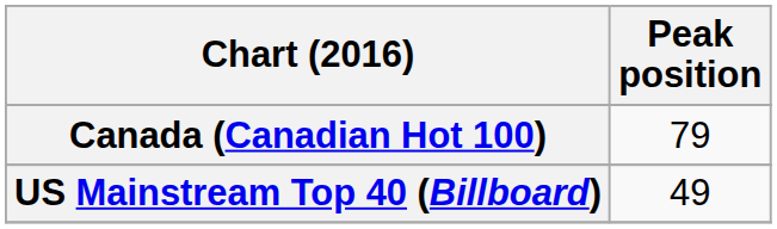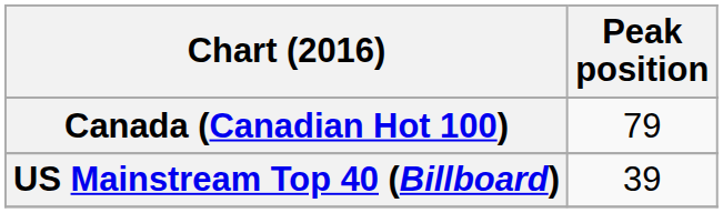US Mainstream Top 40 (Billboard) | Peak position: 49 -> 39
